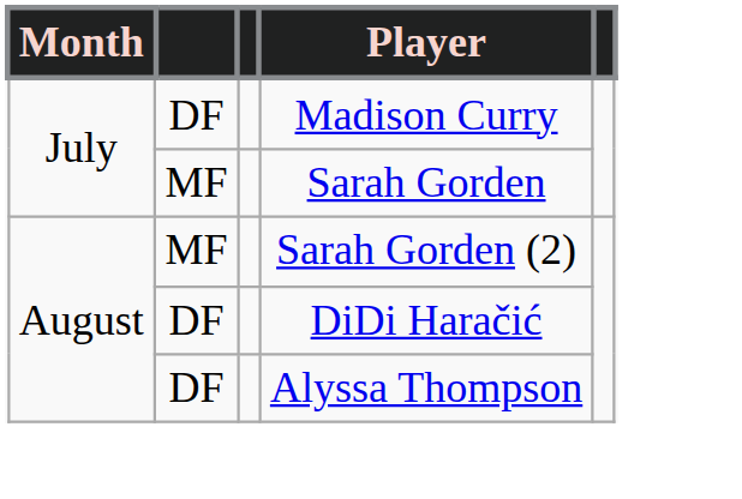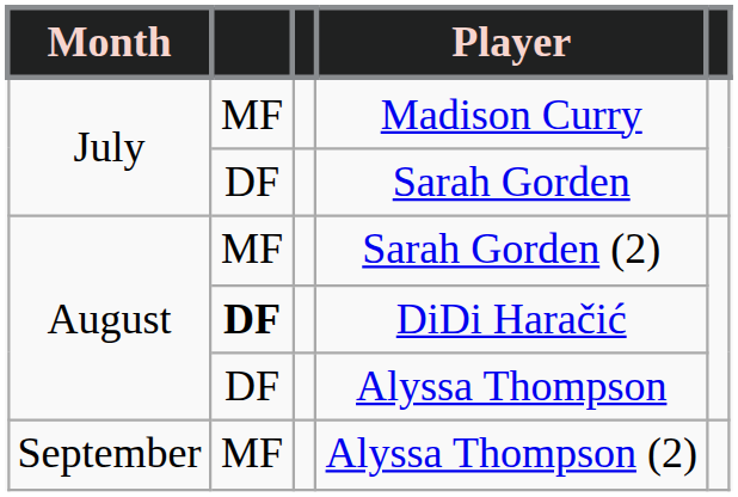Madison Curry | column 2: DF -> MF
Sarah Gorden | column 2: MF -> DF
DiDi Haračić | column 2: normal -> bold
+ row: September | MF | Alyssa Thompson (2)
